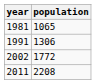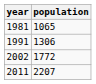2011 | population: 2208 -> 2207
